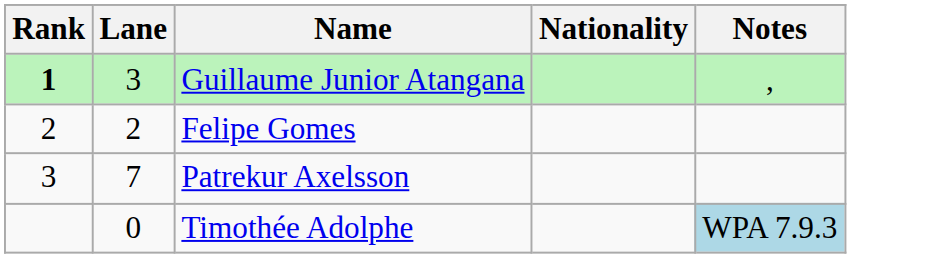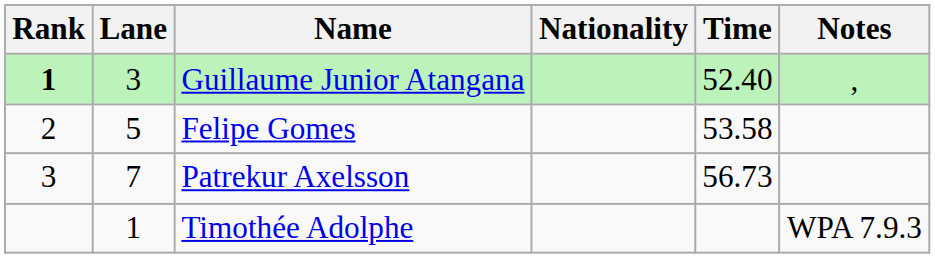+ column: Time | 52.40 | 53.58 | 56.73
Felipe Gomes | Lane: 2 -> 5
Timothée Adolphe | Lane: 0 -> 1
Timothée Adolphe | Notes: lightblue background -> no background
